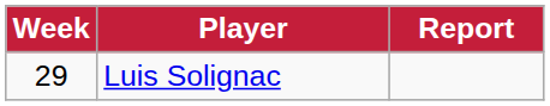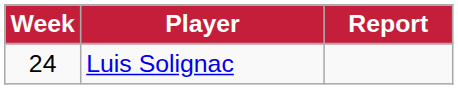Luis Solignac | Week: 29 -> 24
